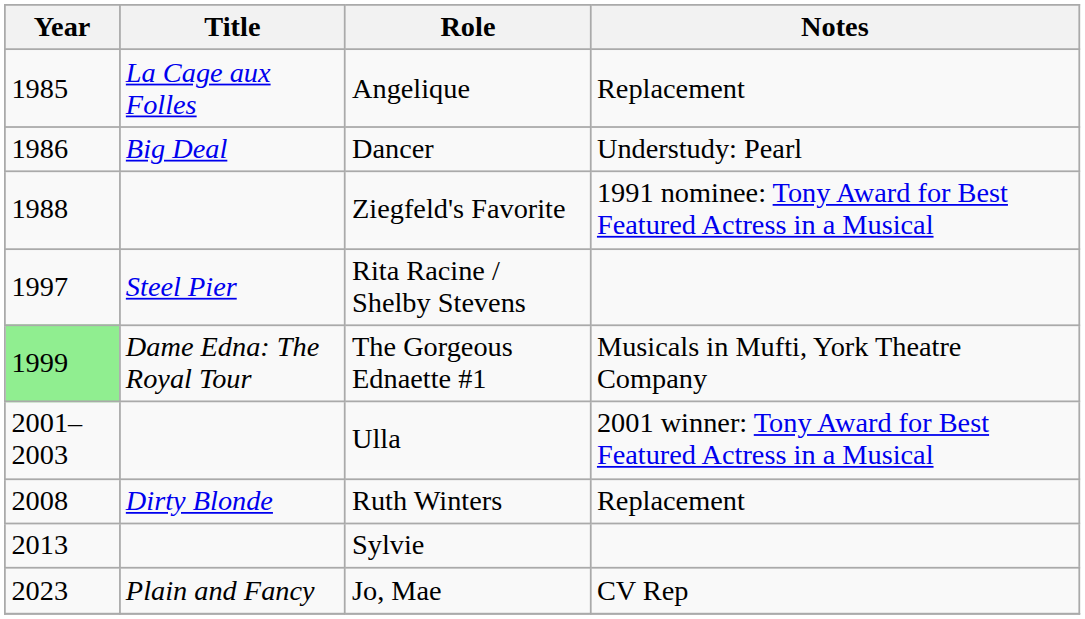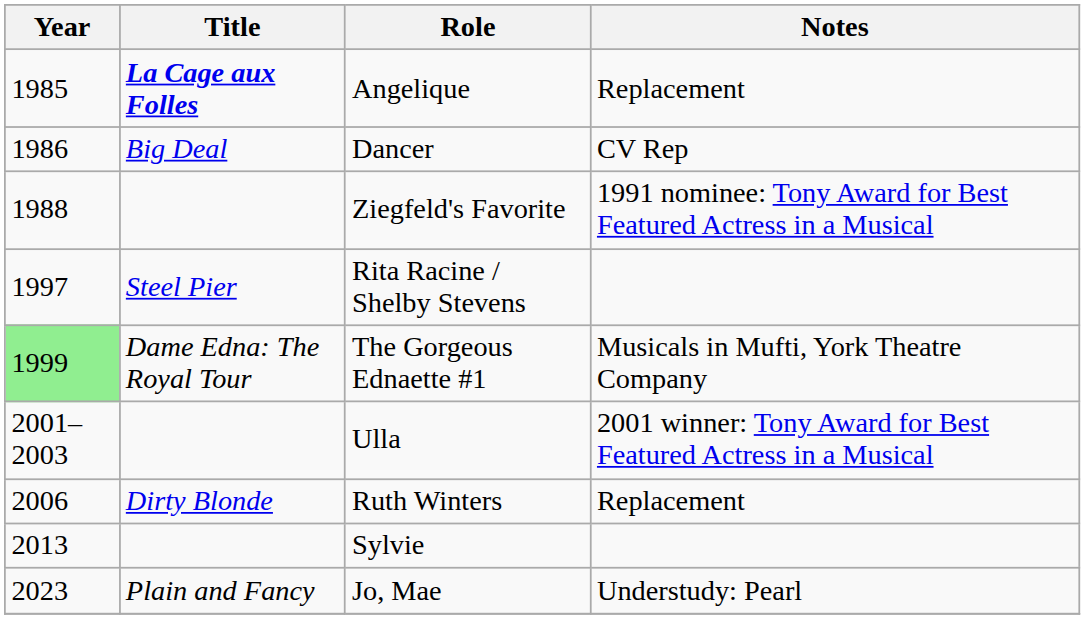Angelique | Title: normal -> bold
Dancer | Notes: Understudy: Pearl -> CV Rep
Ruth Winters | Year: 2008 -> 2006
Jo, Mae | Notes: CV Rep -> Understudy: Pearl
